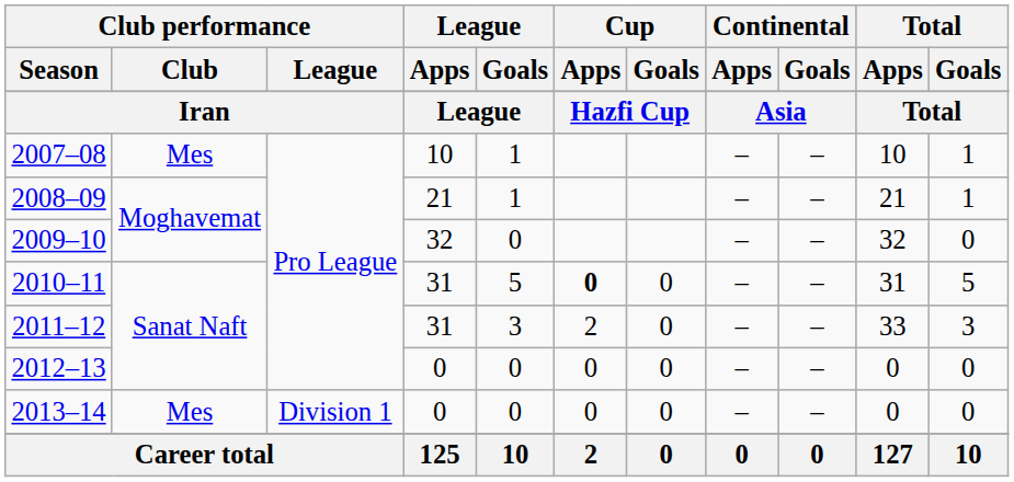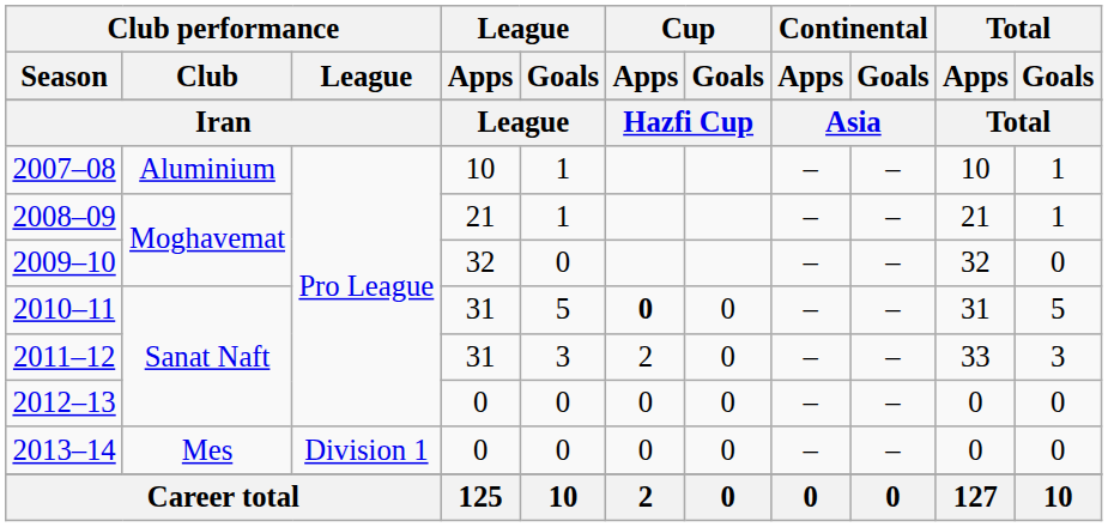2007–08 | Club performance / Club: Mes -> Aluminium
